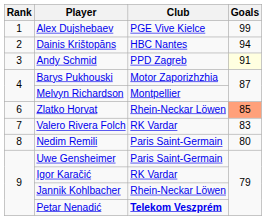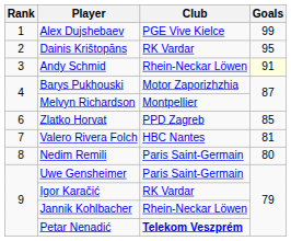Dainis Krištopāns | Club: HBC Nantes -> RK Vardar
Dainis Krištopāns | Goals: 94 -> 95
Andy Schmid | Club: PPD Zagreb -> Rhein-Neckar Löwen
Zlatko Horvat | Club: Rhein-Neckar Löwen -> PPD Zagreb
Zlatko Horvat | Goals: lightsalmon background -> no background
Valero Rivera Folch | Club: RK Vardar -> HBC Nantes
Valero Rivera Folch | Goals: 83 -> 81
